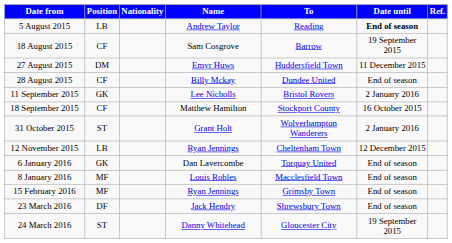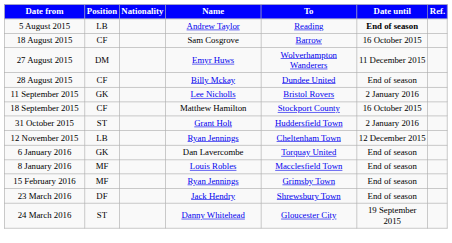18 August 2015 | Date until: 19 September 2015 -> 16 October 2015
27 August 2015 | To: Huddersfield Town -> Wolverhampton Wanderers
31 October 2015 | To: Wolverhampton Wanderers -> Huddersfield Town
